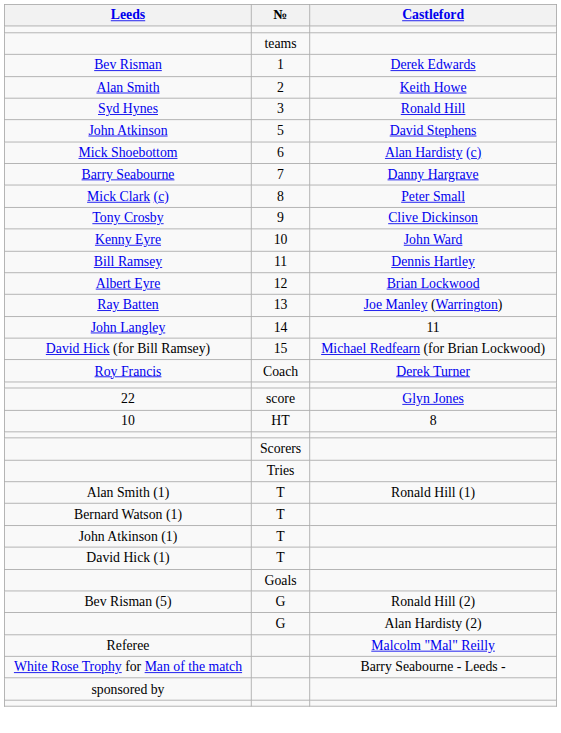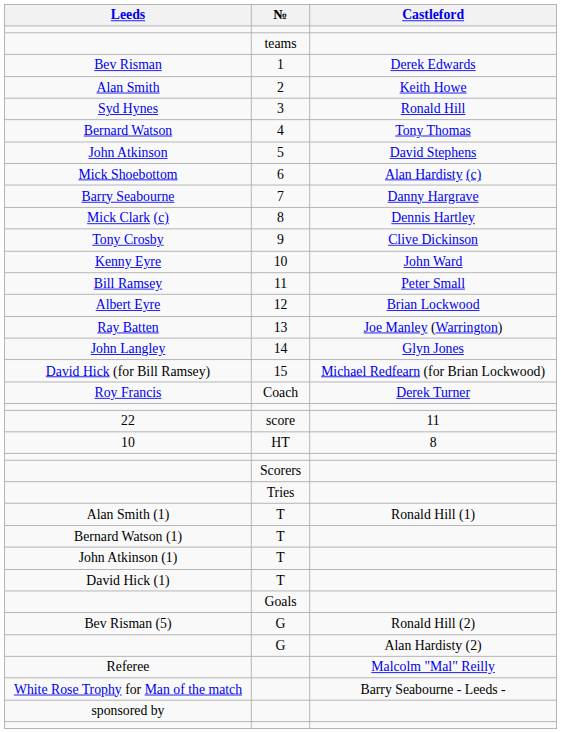+ row: Bernard Watson | 4 | Tony Thomas
Mick Clark (c) | Castleford: Peter Small -> Dennis Hartley
Bill Ramsey | Castleford: Dennis Hartley -> Peter Small
John Langley | Castleford: 11 -> Glyn Jones
22 | Castleford: Glyn Jones -> 11
